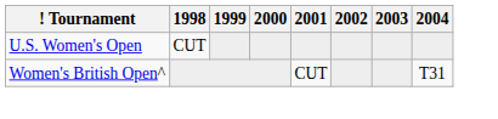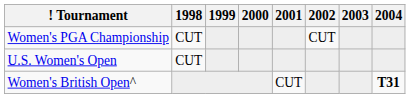+ row: Women's PGA Championship | CUT | CUT
Women's British Open^ | 2004: normal -> bold
